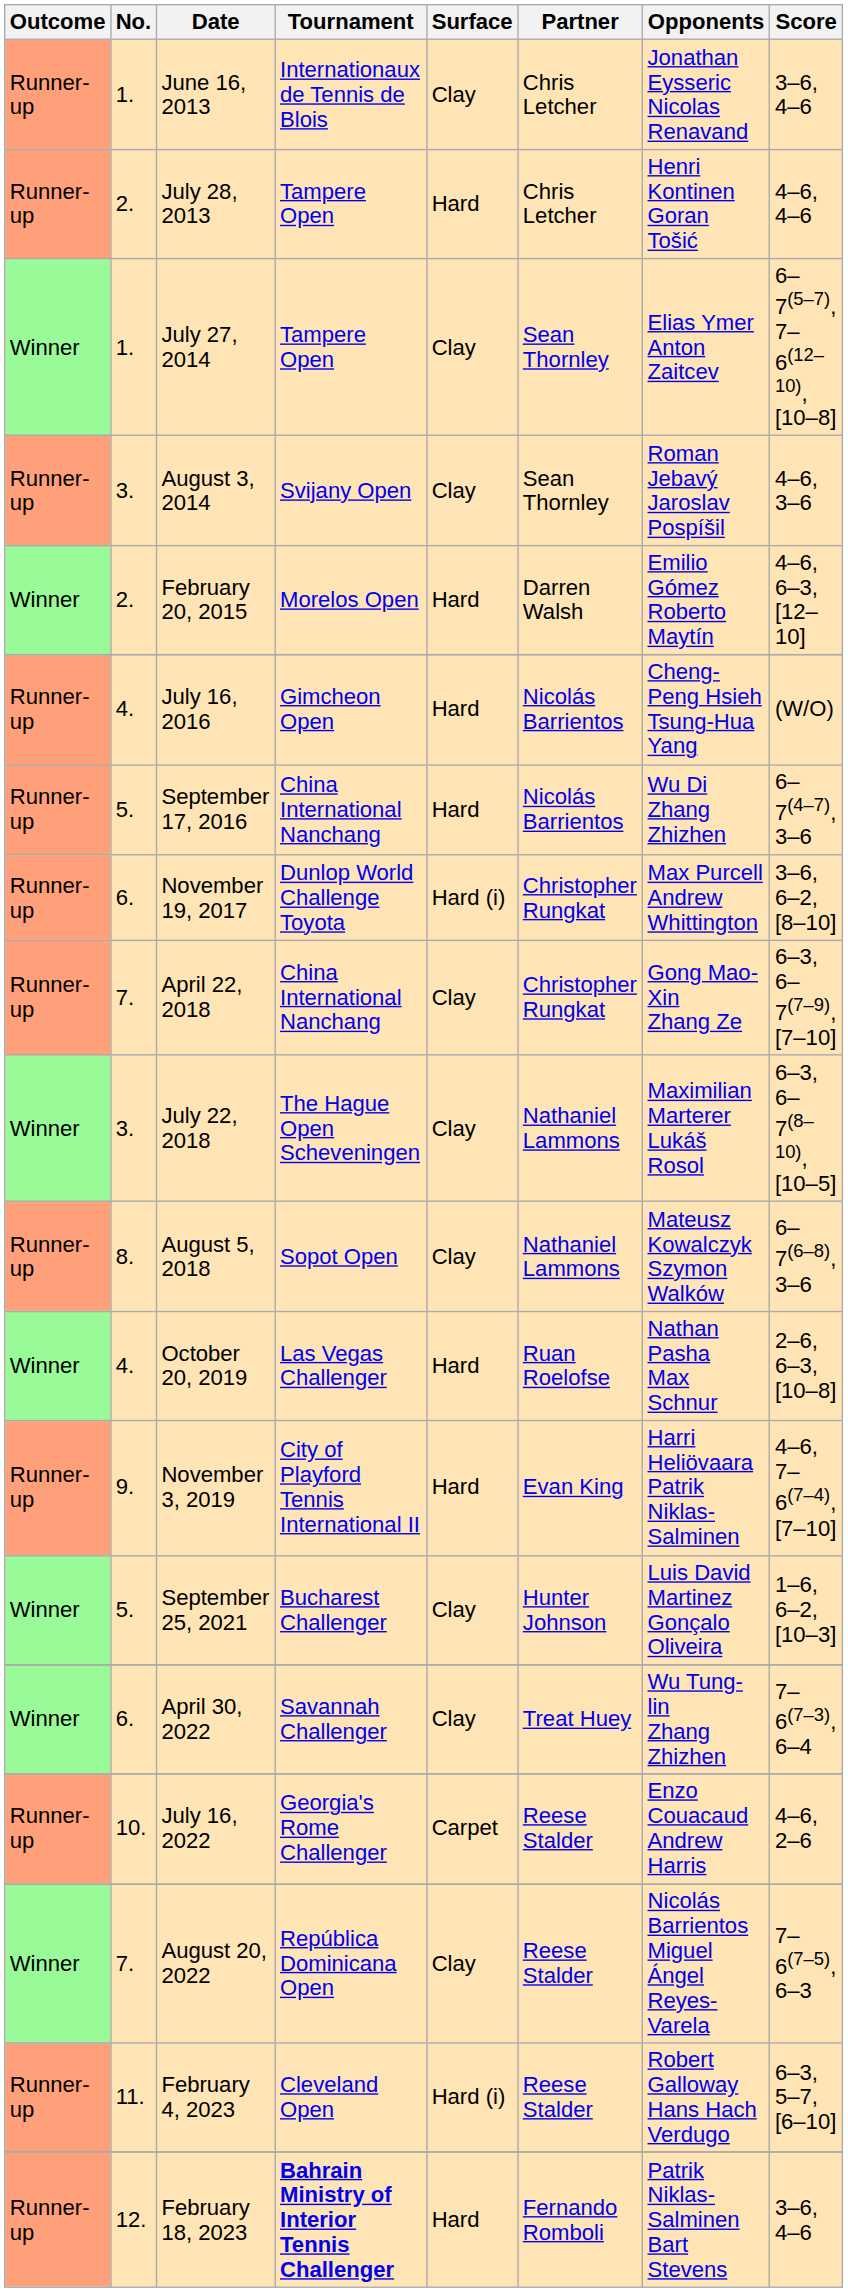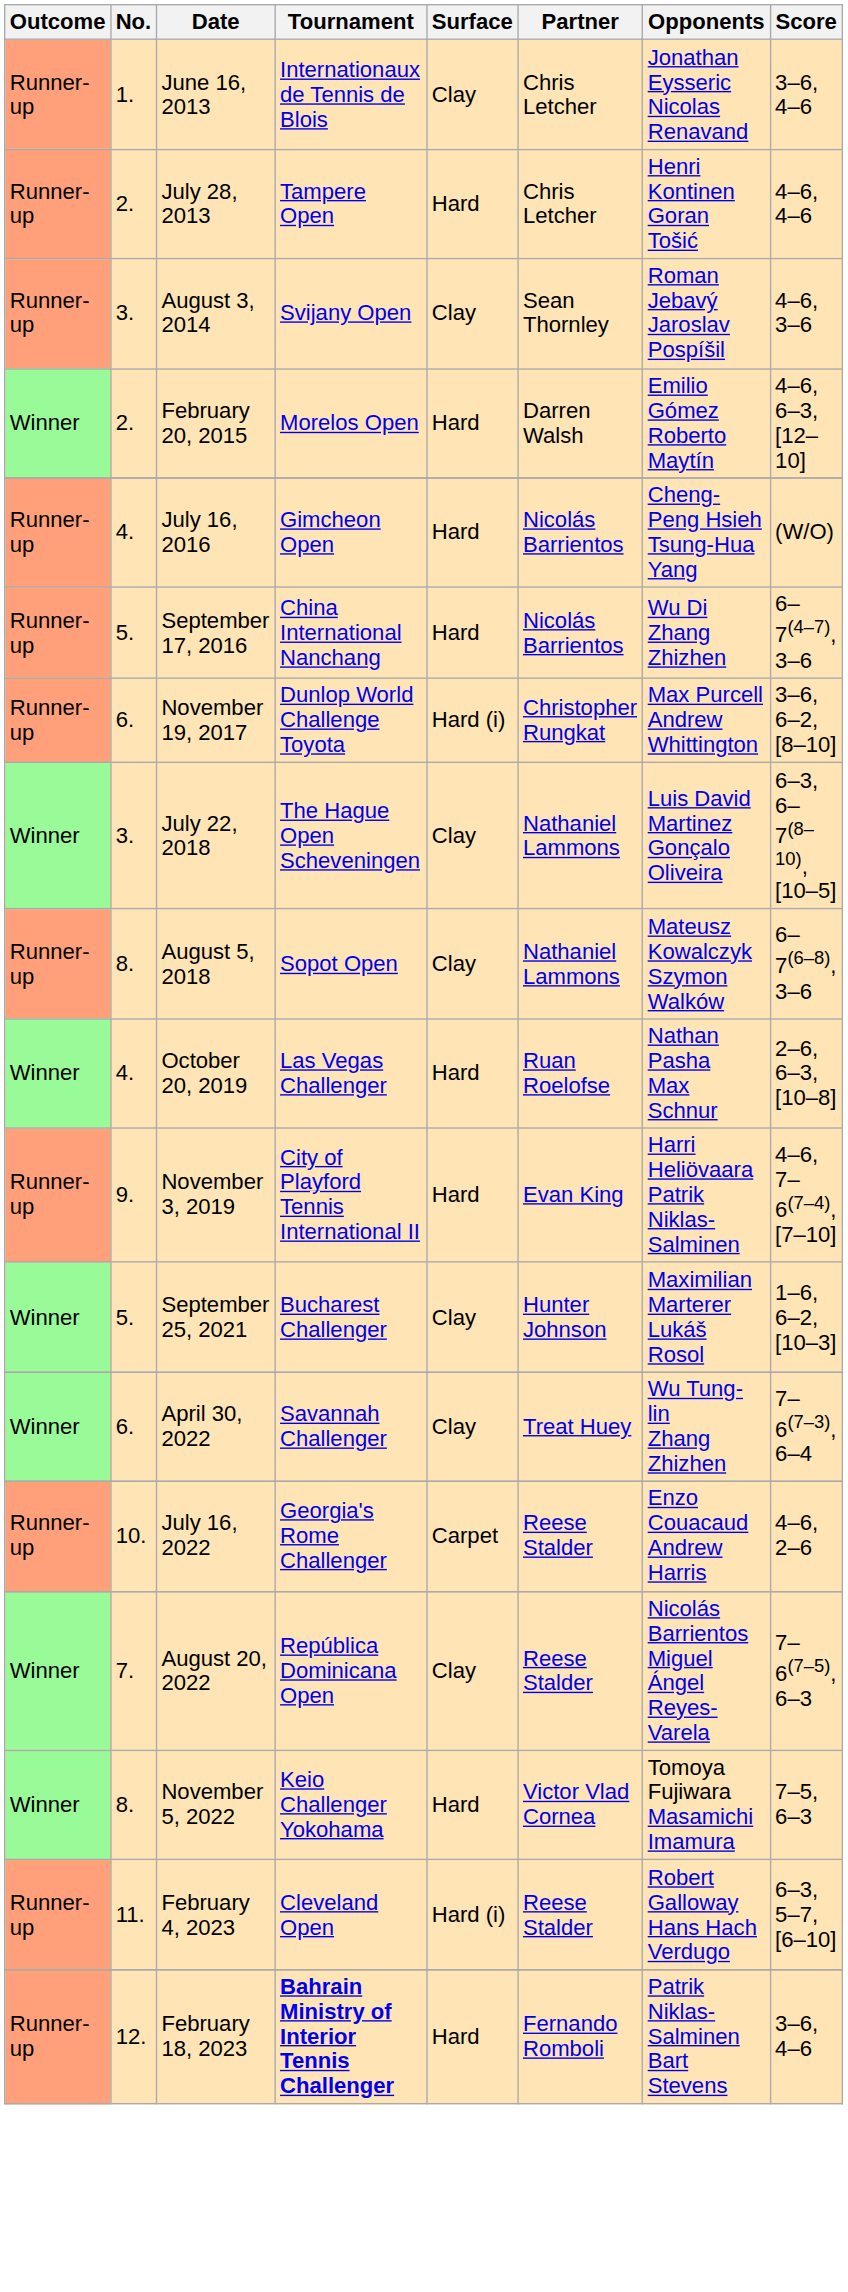- row: Winner | 1. | July 27, 2014 | Tampere Open | Clay | Sean Thornley | Elias Ymer Anton Zaitcev | 6–7(5–7), 7–6(12–10), [10–8]
- row: Runner-up | 7. | April 22, 2018 | China International Nanchang | Clay | Christopher Rungkat | Gong Mao-Xin Zhang Ze | 6–3, 6–7(7–9), [7–10]
July 22, 2018 | Opponents: Maximilian Marterer Lukáš Rosol -> Luis David Martinez Gonçalo Oliveira
September 25, 2021 | Opponents: Luis David Martinez Gonçalo Oliveira -> Maximilian Marterer Lukáš Rosol
+ row: Winner | 8. | November 5, 2022 | Keio Challenger Yokohama | Hard | Victor Vlad Cornea | Tomoya Fujiwara Masamichi Imamura | 7–5, 6–3
